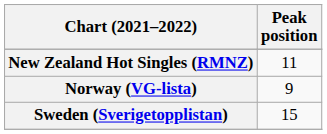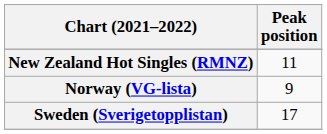Sweden (Sverigetopplistan) | Peak position: 15 -> 17
